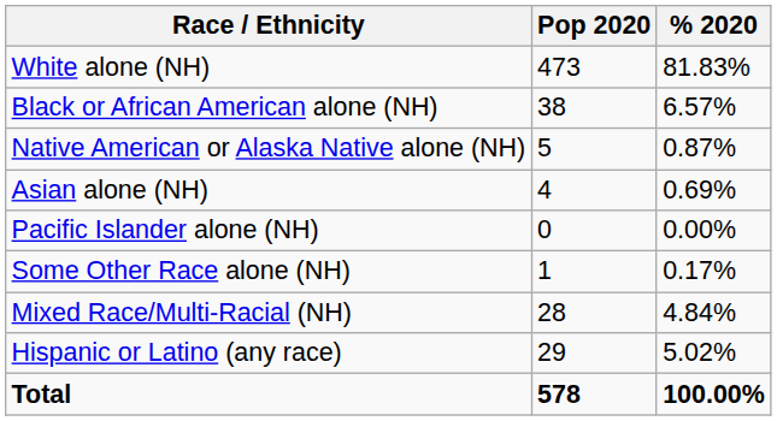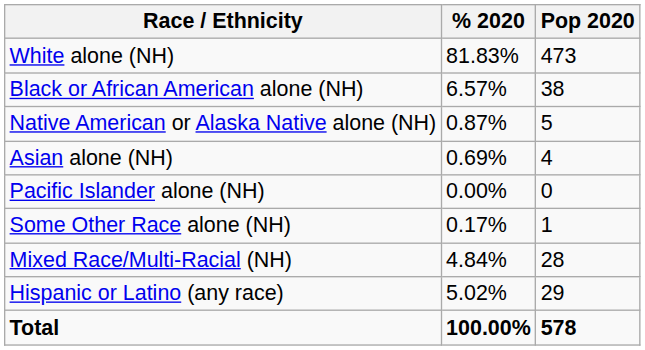columns swapped: Pop 2020 <-> % 2020
